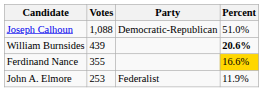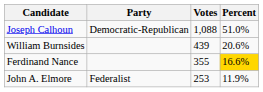columns swapped: Party <-> Votes
William Burnsides | Percent: bold -> normal
